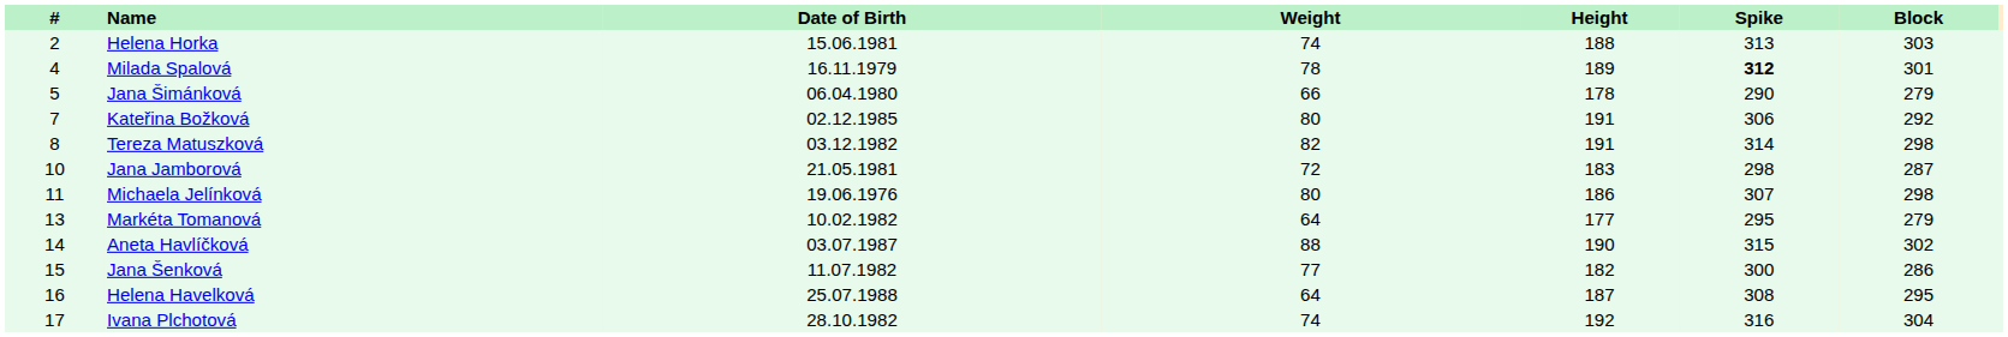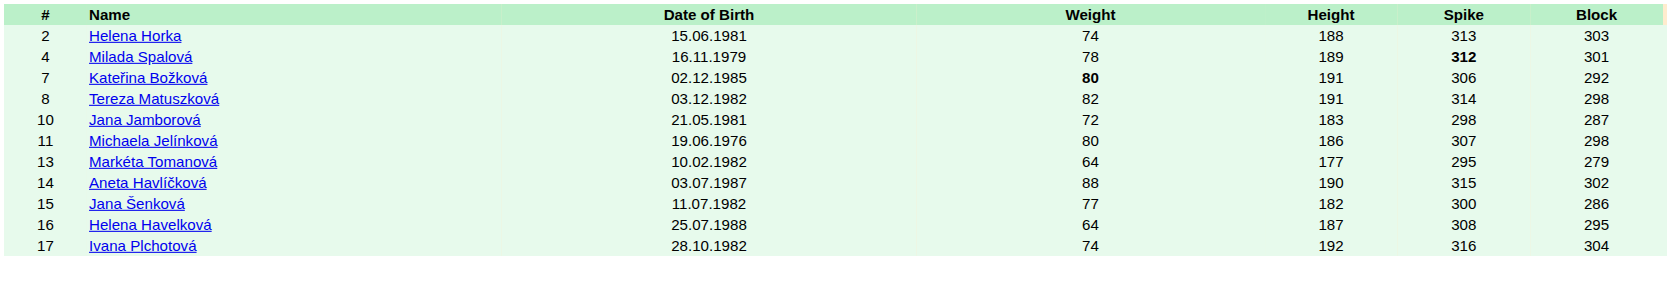- row: 5 | Jana Šimánková | 06.04.1980 | 66 | 178 | 290 | 279
Kateřina Božková | Weight: normal -> bold
